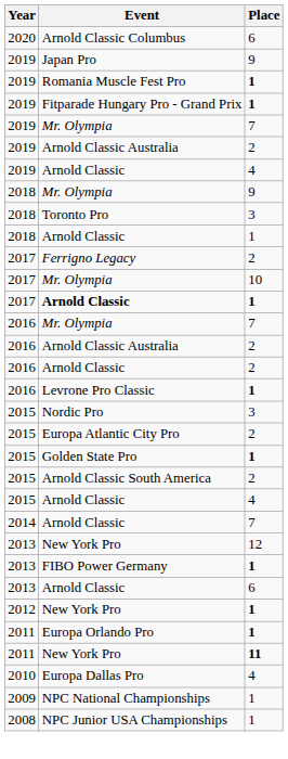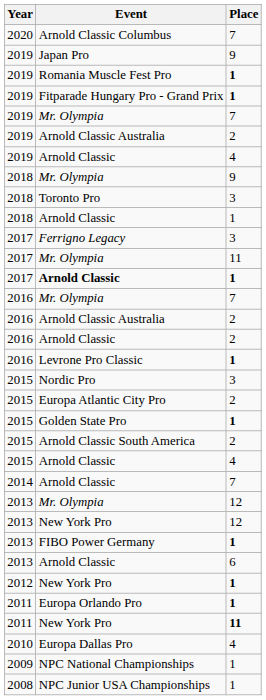Arnold Classic Columbus | Place: 6 -> 7
Ferrigno Legacy | Place: 2 -> 3
2017 / Mr. Olympia | Place: 10 -> 11
+ row: 2013 | Mr. Olympia | 12
